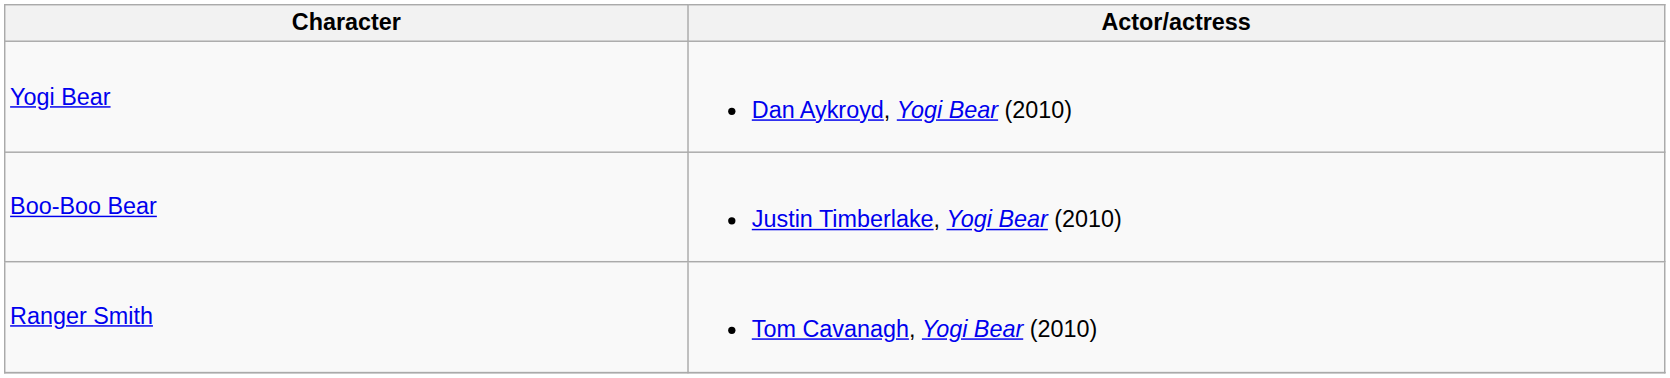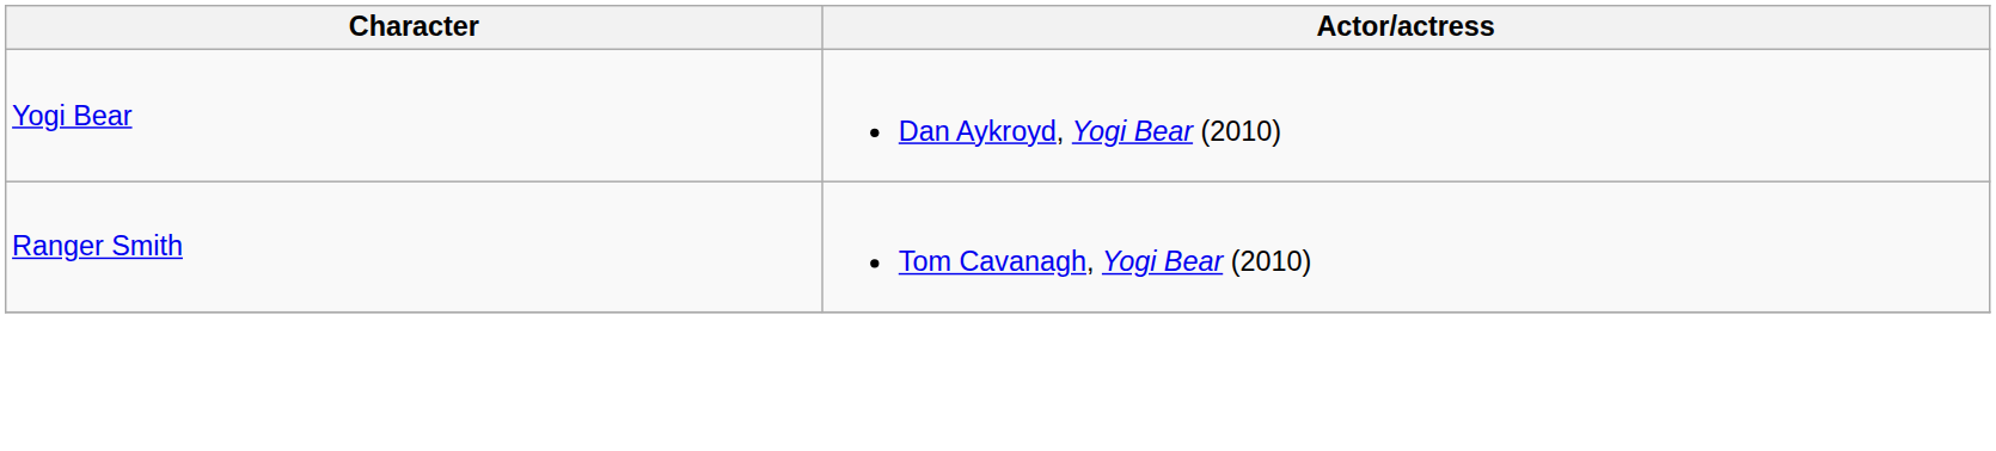- row: Boo-Boo Bear | Justin Timberlake, Yogi Bear (2010)
